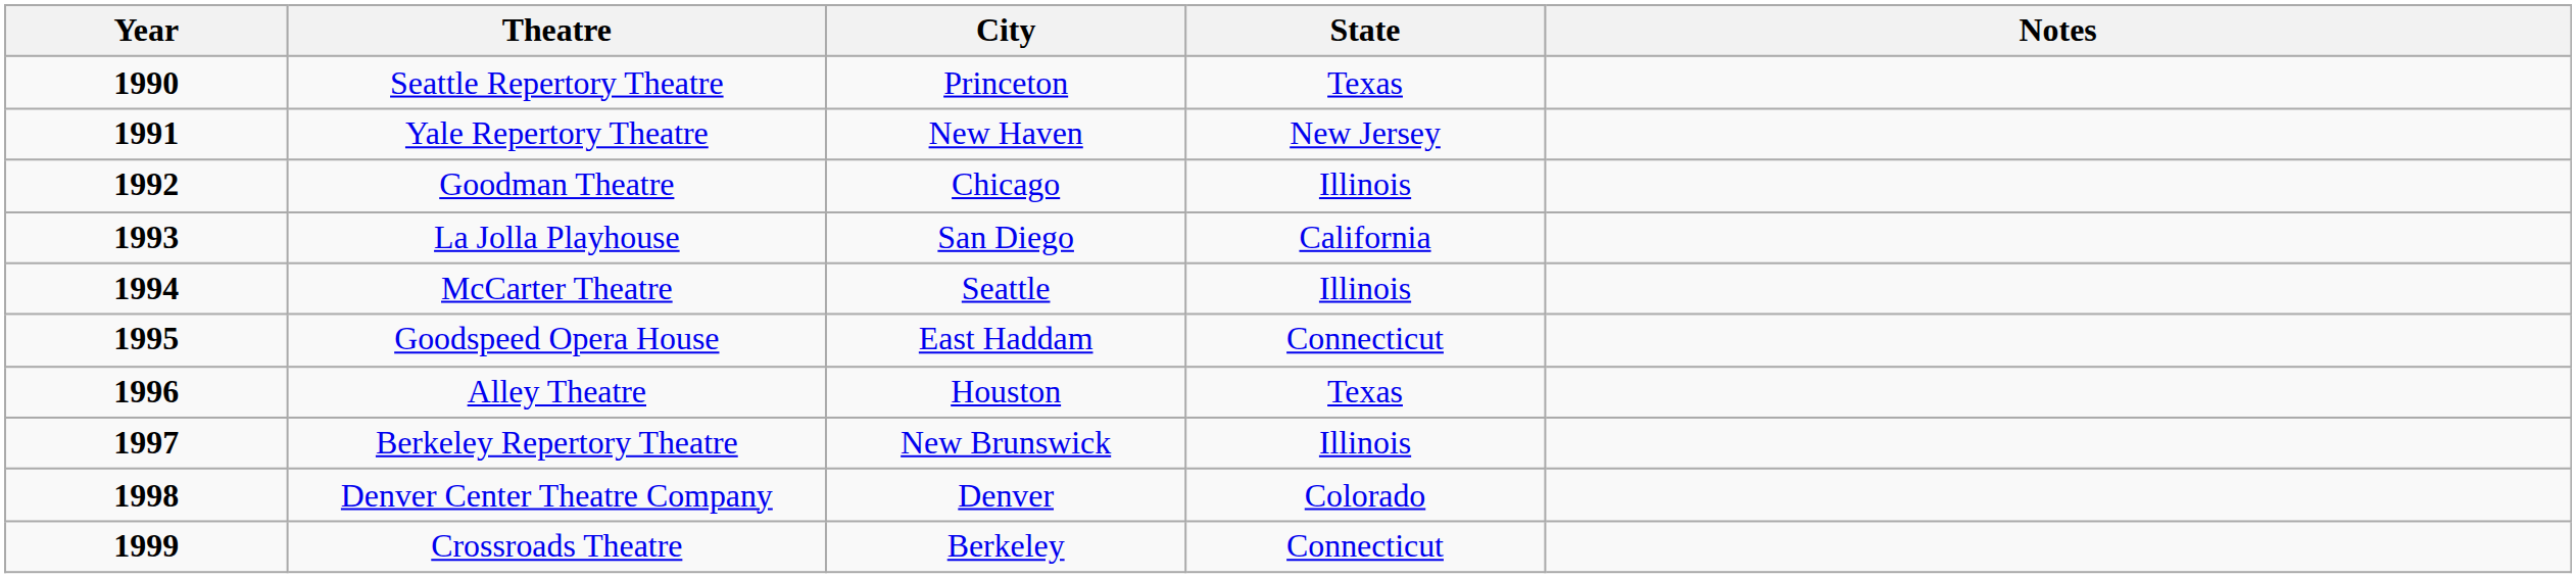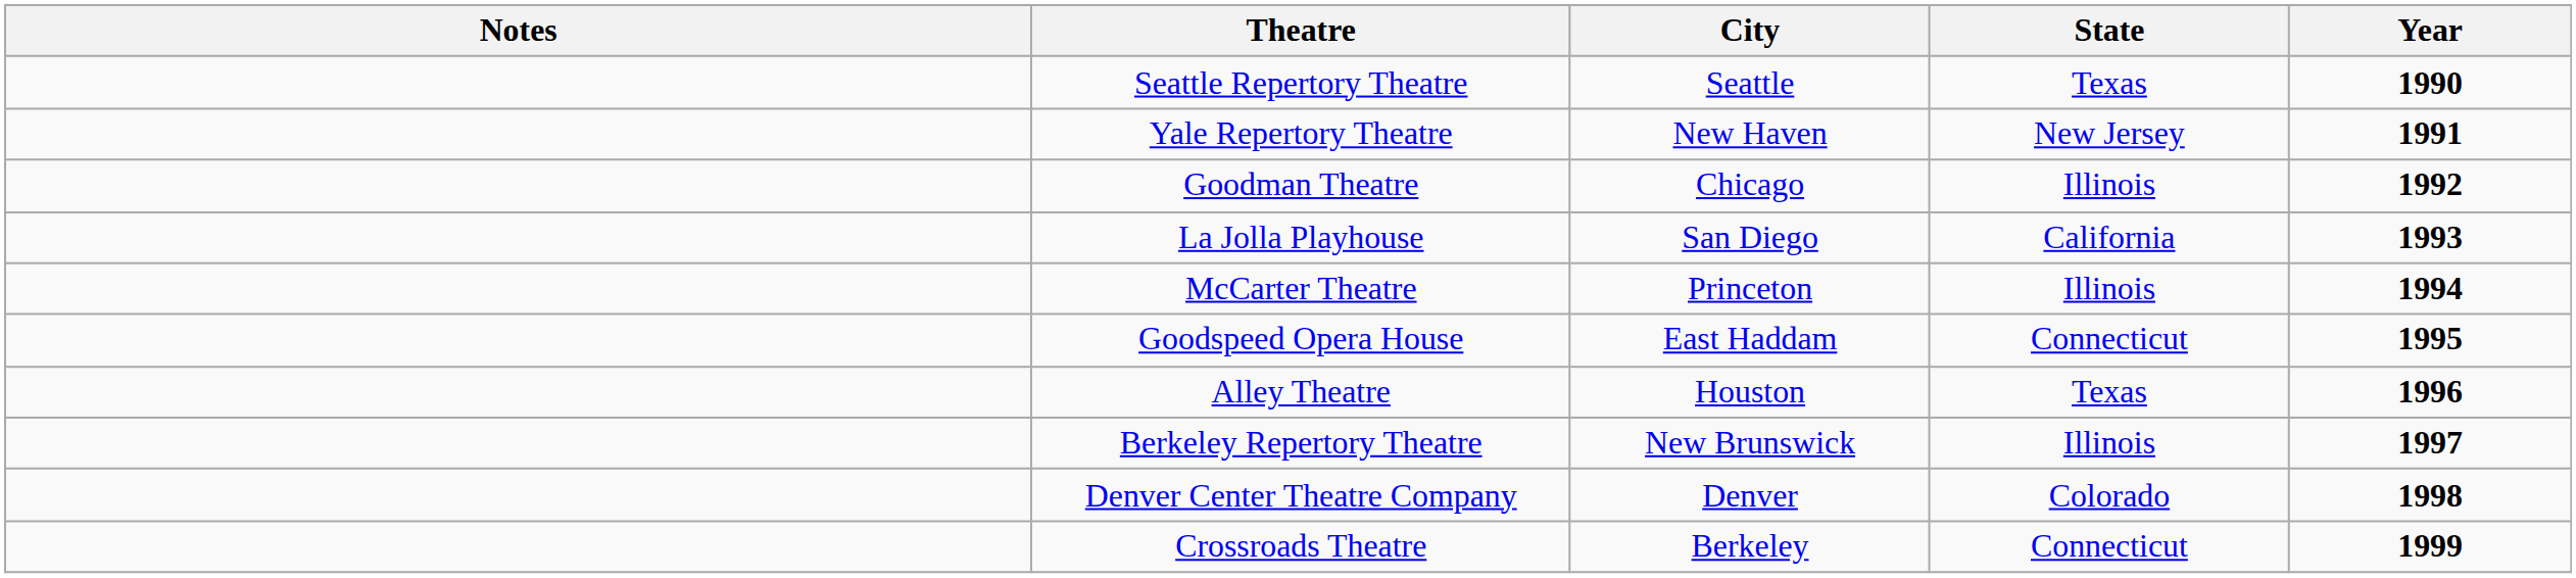columns swapped: Year <-> Notes
Seattle Repertory Theatre | City: Princeton -> Seattle
McCarter Theatre | City: Seattle -> Princeton
